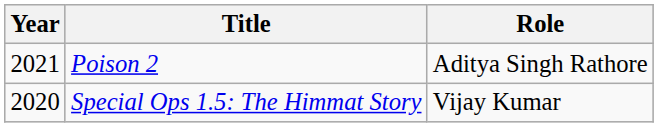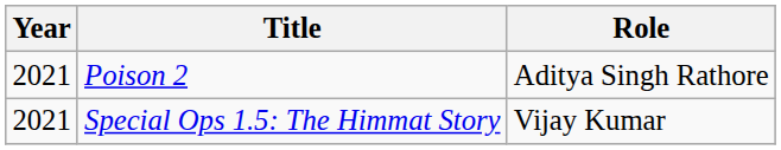Special Ops 1.5: The Himmat Story | Year: 2020 -> 2021
